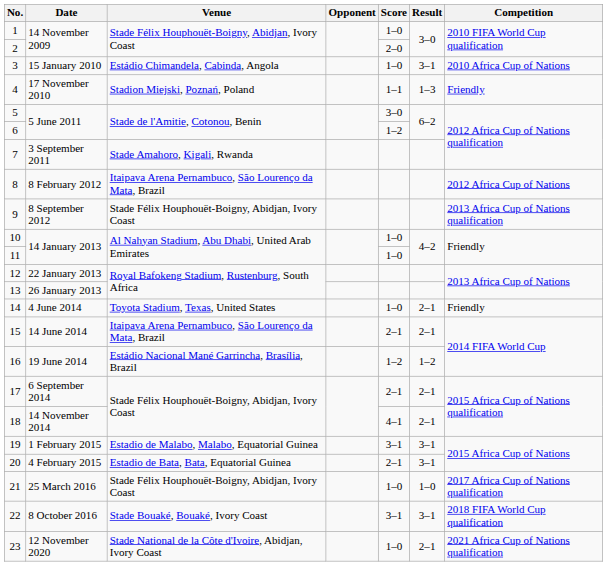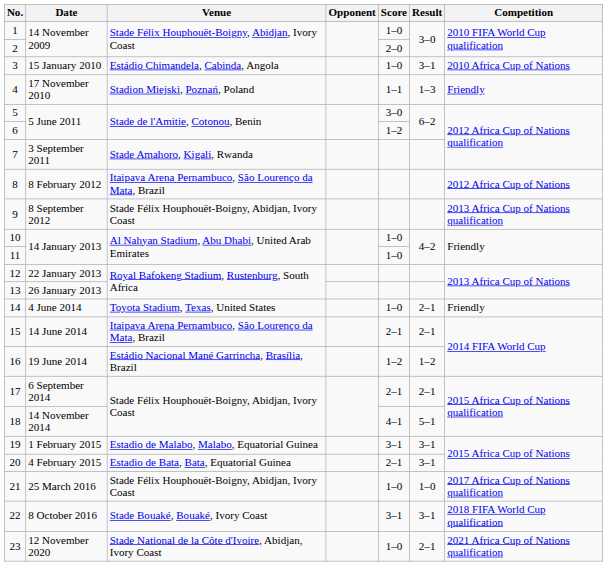18 | Result: 2–1 -> 5–1
